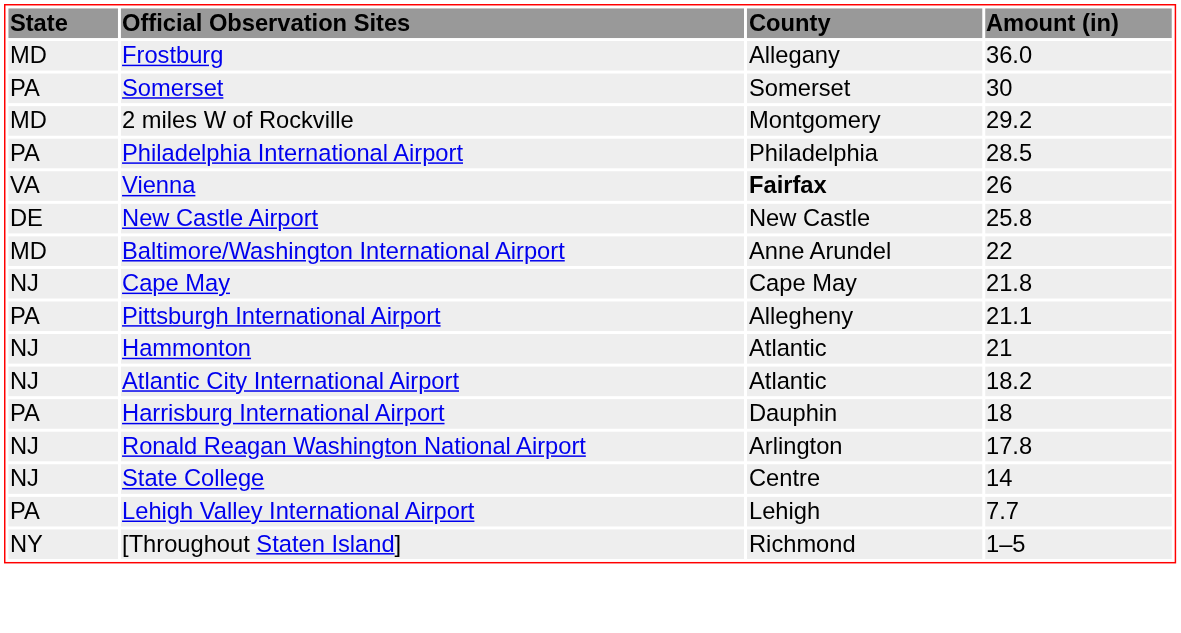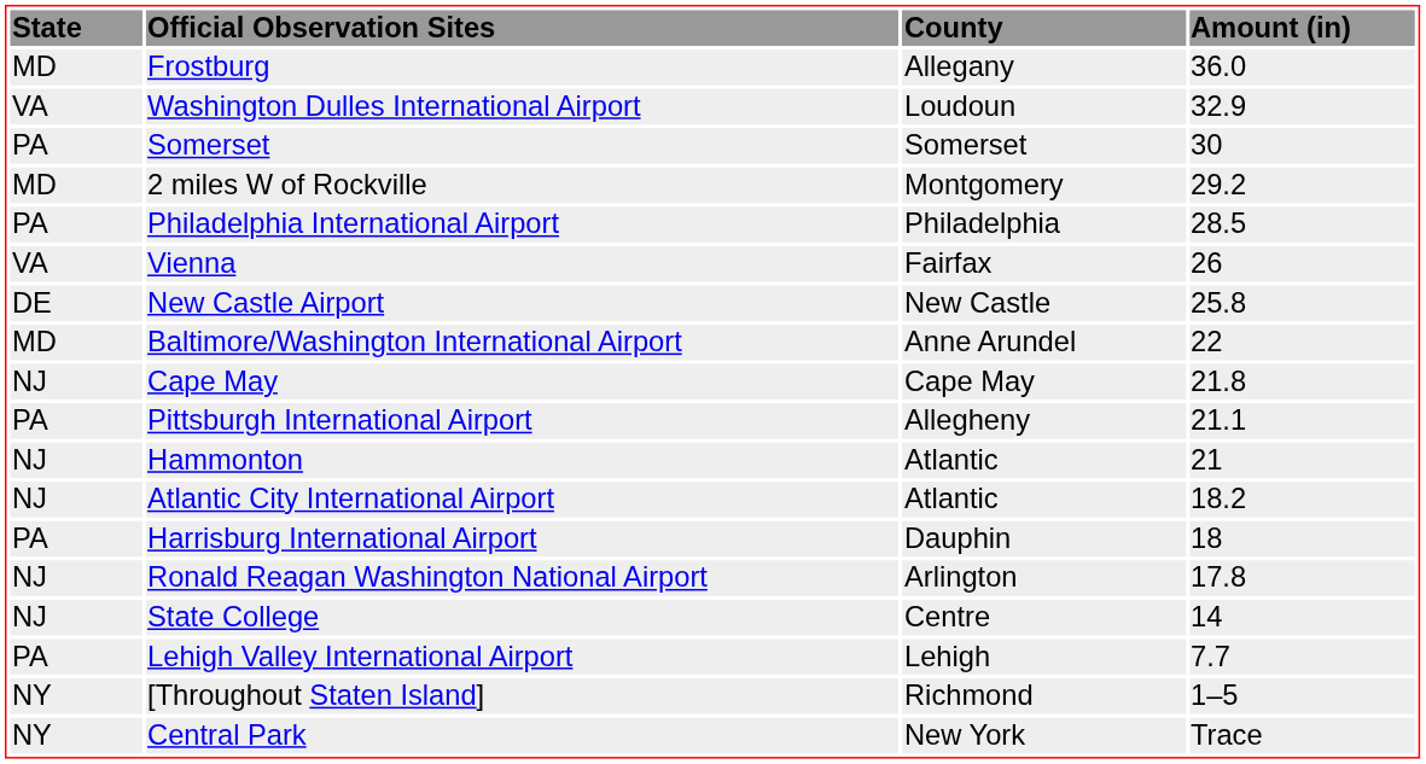+ row: VA | Washington Dulles International Airport | Loudoun | 32.9
Vienna | County: bold -> normal
+ row: NY | Central Park | New York | Trace
